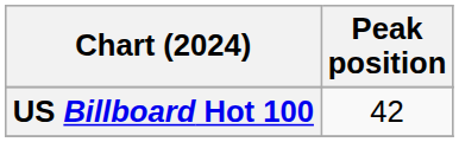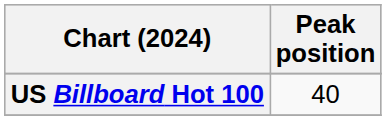US Billboard Hot 100 | Peak position: 42 -> 40
